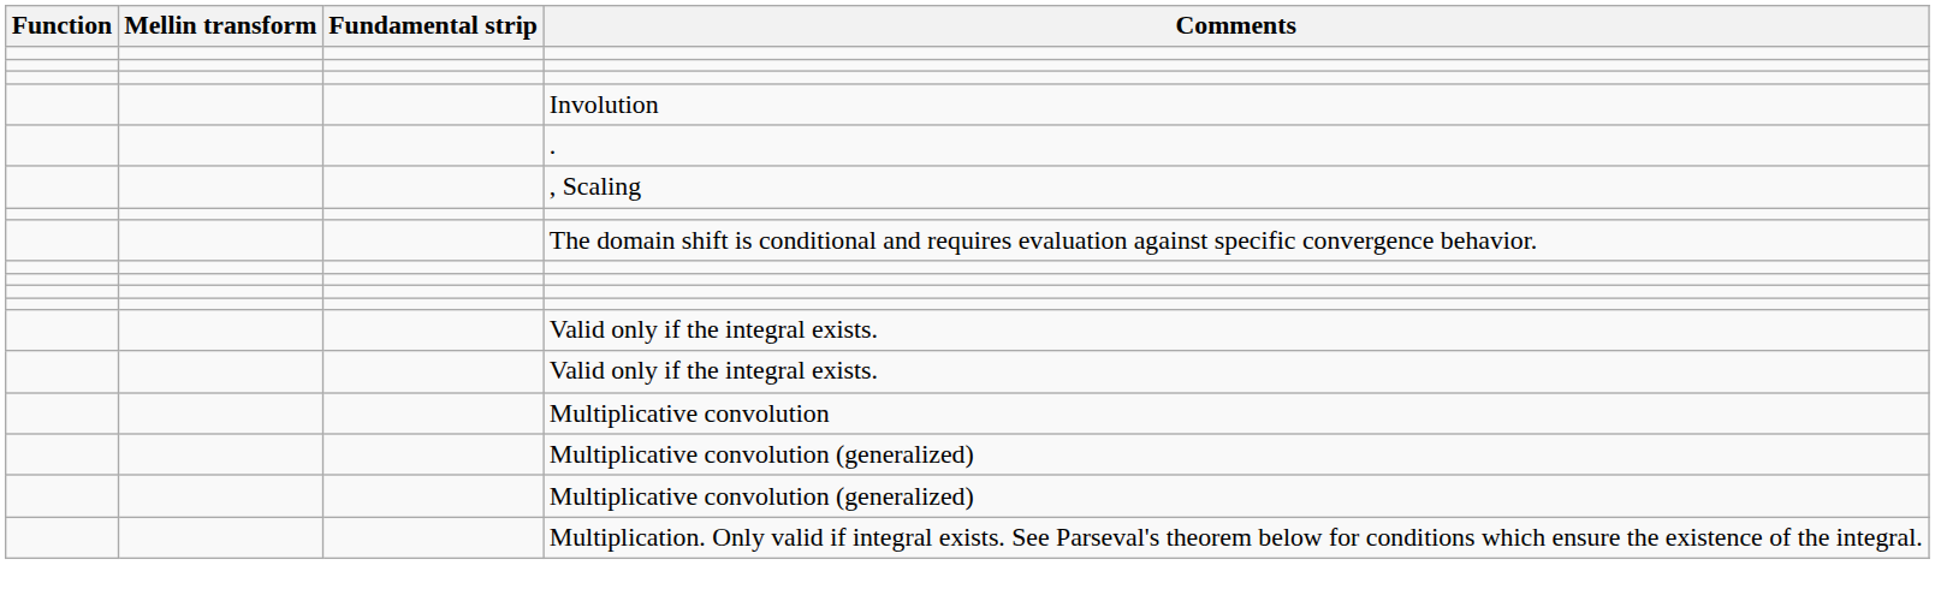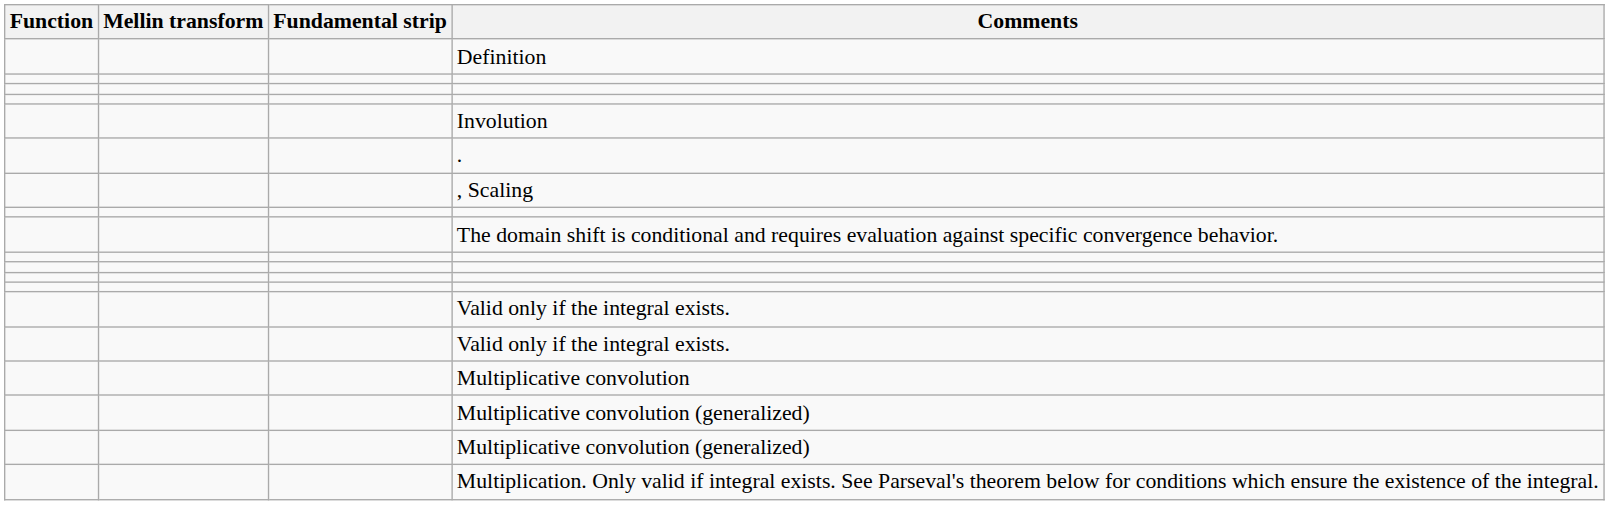+ row: Definition
